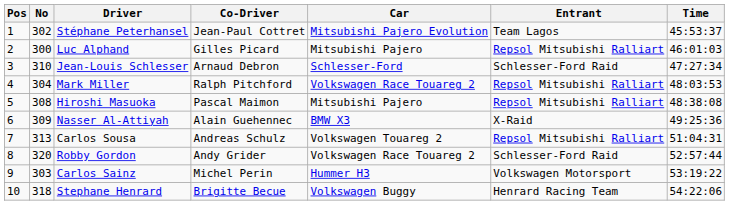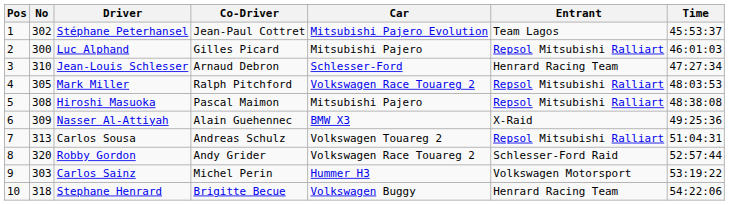Jean-Louis Schlesser | Entrant: Schlesser-Ford Raid -> Henrard Racing Team
Mark Miller | No: 304 -> 305
